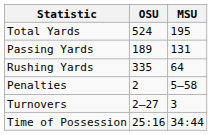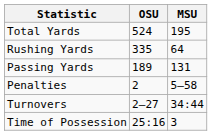rows swapped: Passing Yards <-> Rushing Yards
Turnovers | MSU: 3 -> 34:44
Time of Possession | MSU: 34:44 -> 3
